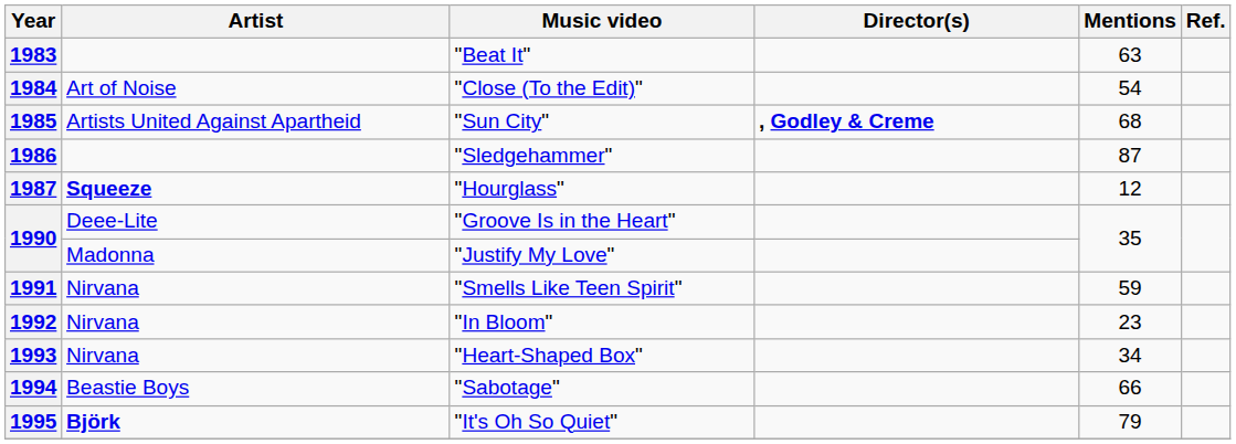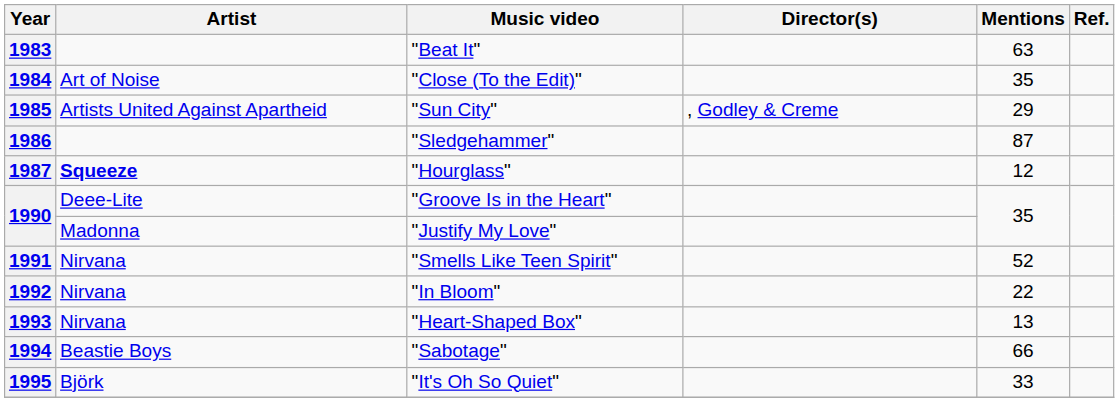1984 | Mentions: 54 -> 35
1985 | Director(s): bold -> normal
1985 | Mentions: 68 -> 29
1991 | Mentions: 59 -> 52
1992 | Mentions: 23 -> 22
1993 | Mentions: 34 -> 13
1995 | Artist: bold -> normal
1995 | Mentions: 79 -> 33
